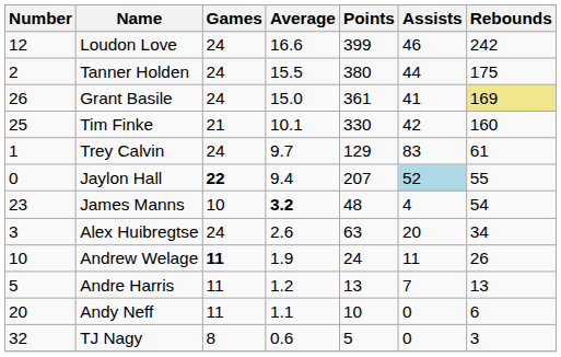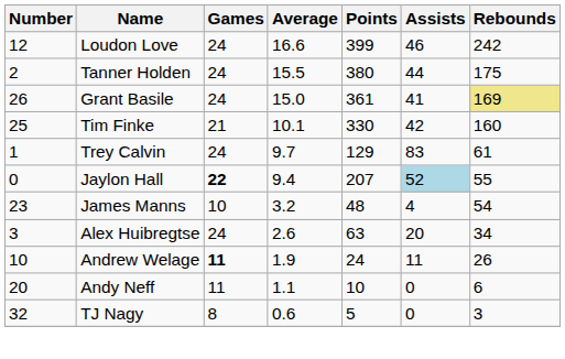James Manns | Average: bold -> normal
- row: 5 | Andre Harris | 11 | 1.2 | 13 | 7 | 13
